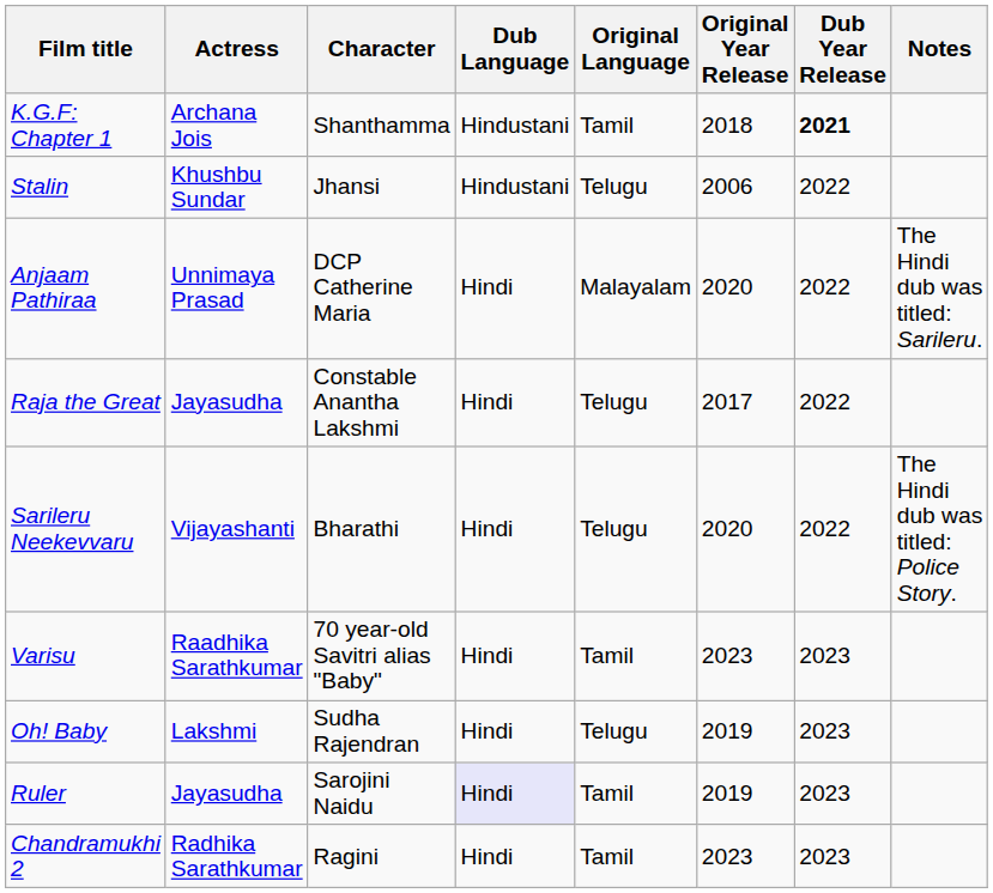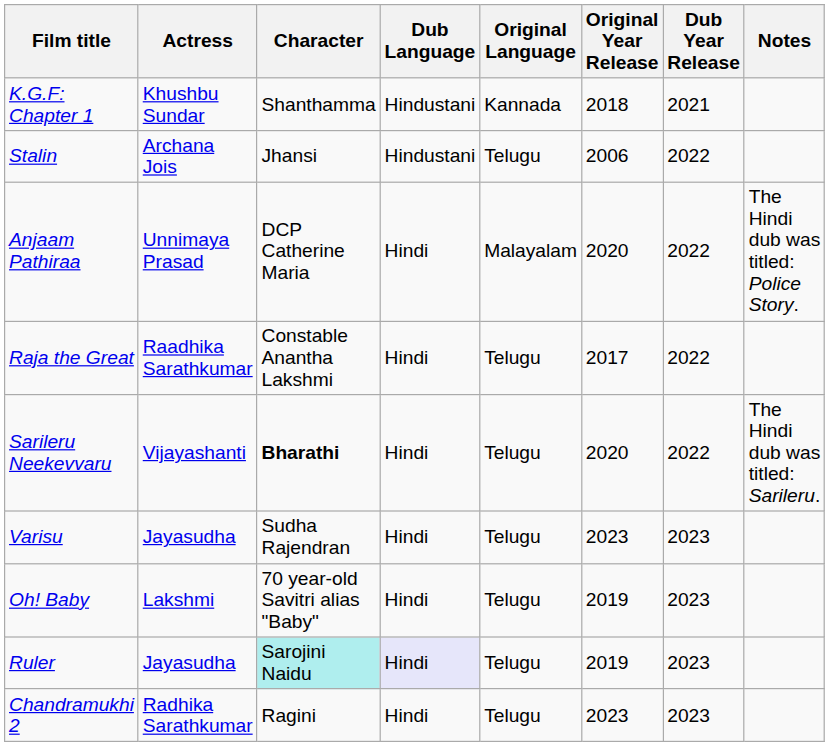K.G.F: Chapter 1 | Actress: Archana Jois -> Khushbu Sundar
K.G.F: Chapter 1 | Original Language: Tamil -> Kannada
K.G.F: Chapter 1 | Dub Year Release: bold -> normal
Stalin | Actress: Khushbu Sundar -> Archana Jois
Anjaam Pathiraa | Notes: The Hindi dub was titled: Sarileru. -> The Hindi dub was titled: Police Story.
Raja the Great | Actress: Jayasudha -> Raadhika Sarathkumar
Sarileru Neekevvaru | Character: normal -> bold
Sarileru Neekevvaru | Notes: The Hindi dub was titled: Police Story. -> The Hindi dub was titled: Sarileru.
Varisu | Actress: Raadhika Sarathkumar -> Jayasudha
Varisu | Character: 70 year-old Savitri alias "Baby" -> Sudha Rajendran
Varisu | Original Language: Tamil -> Telugu
Oh! Baby | Character: Sudha Rajendran -> 70 year-old Savitri alias "Baby"
Ruler | Character: no background -> paleturquoise background
Ruler | Original Language: Tamil -> Telugu
Chandramukhi 2 | Original Language: Tamil -> Telugu
